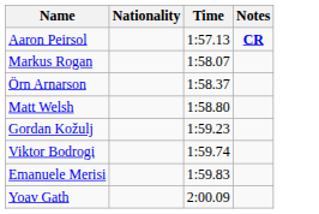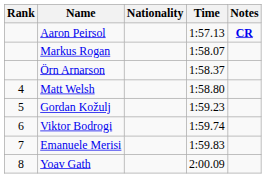+ column: Rank | 4 | 5 | 6 | 7 | 8
